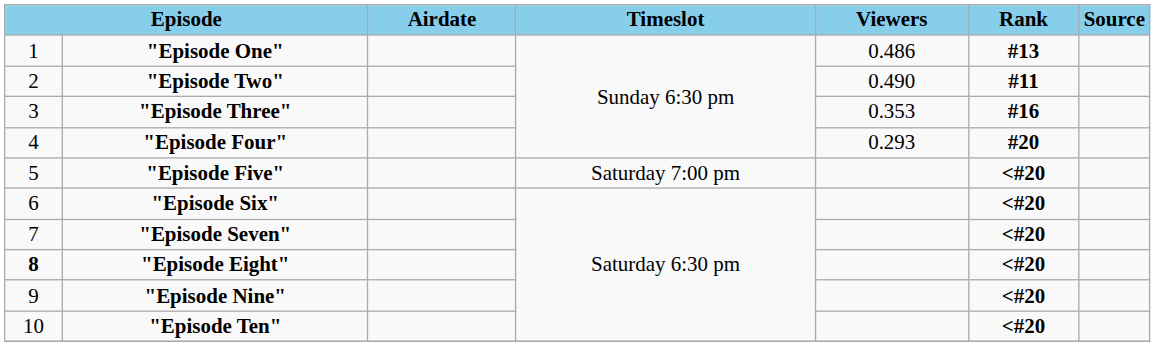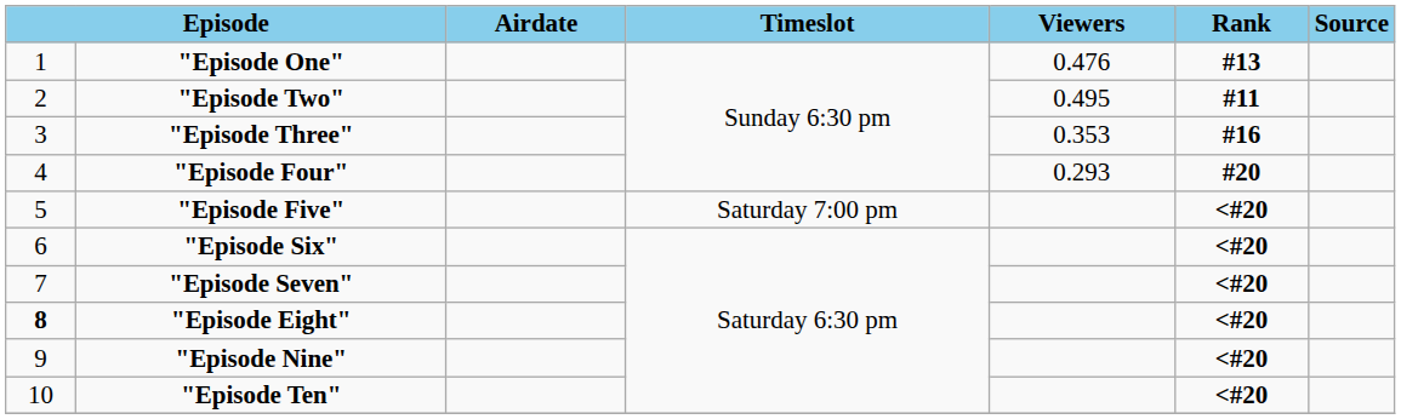"Episode One" | Viewers: 0.486 -> 0.476
"Episode Two" | Viewers: 0.490 -> 0.495
